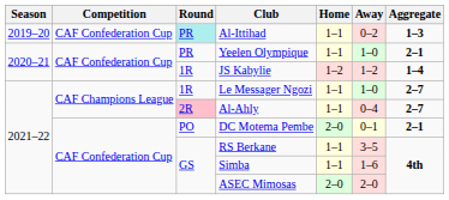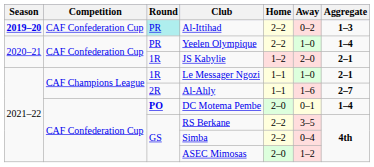Al-Ittihad | Season: normal -> bold
Al-Ittihad | Home: 1–1 -> 2–2
Yeelen Olympique | Home: 1–1 -> 2–2
Yeelen Olympique | Aggregate: 2–1 -> 1–4
JS Kabylie | Away: 1–2 -> 2–0
JS Kabylie | Aggregate: 1–4 -> 2–1
Le Messager Ngozi | Aggregate: 2–7 -> 2–1
Al-Ahly | Round: pink background -> no background
Al-Ahly | Away: 0–4 -> 1–6
DC Motema Pembe | Round: normal -> bold
DC Motema Pembe | Aggregate: 2–1 -> 1–4
RS Berkane | Home: 1–1 -> 2–2
Simba | Home: 1–1 -> 2–2
Simba | Away: 1–6 -> 0–4
ASEC Mimosas | Away: 2–0 -> 1–2
